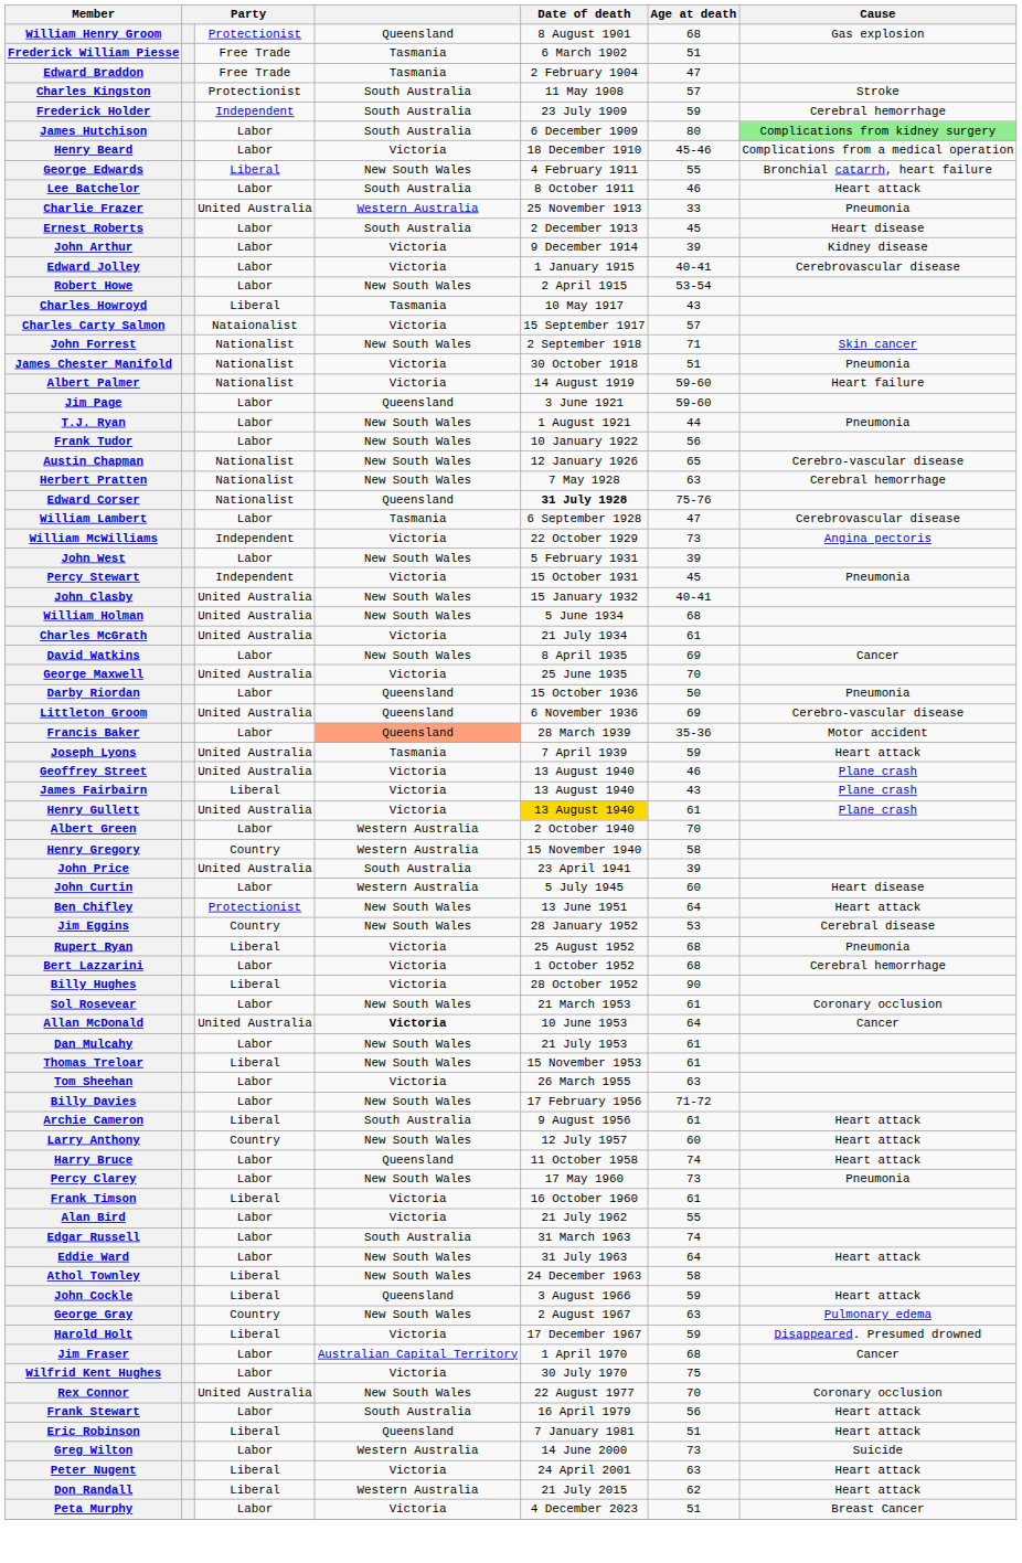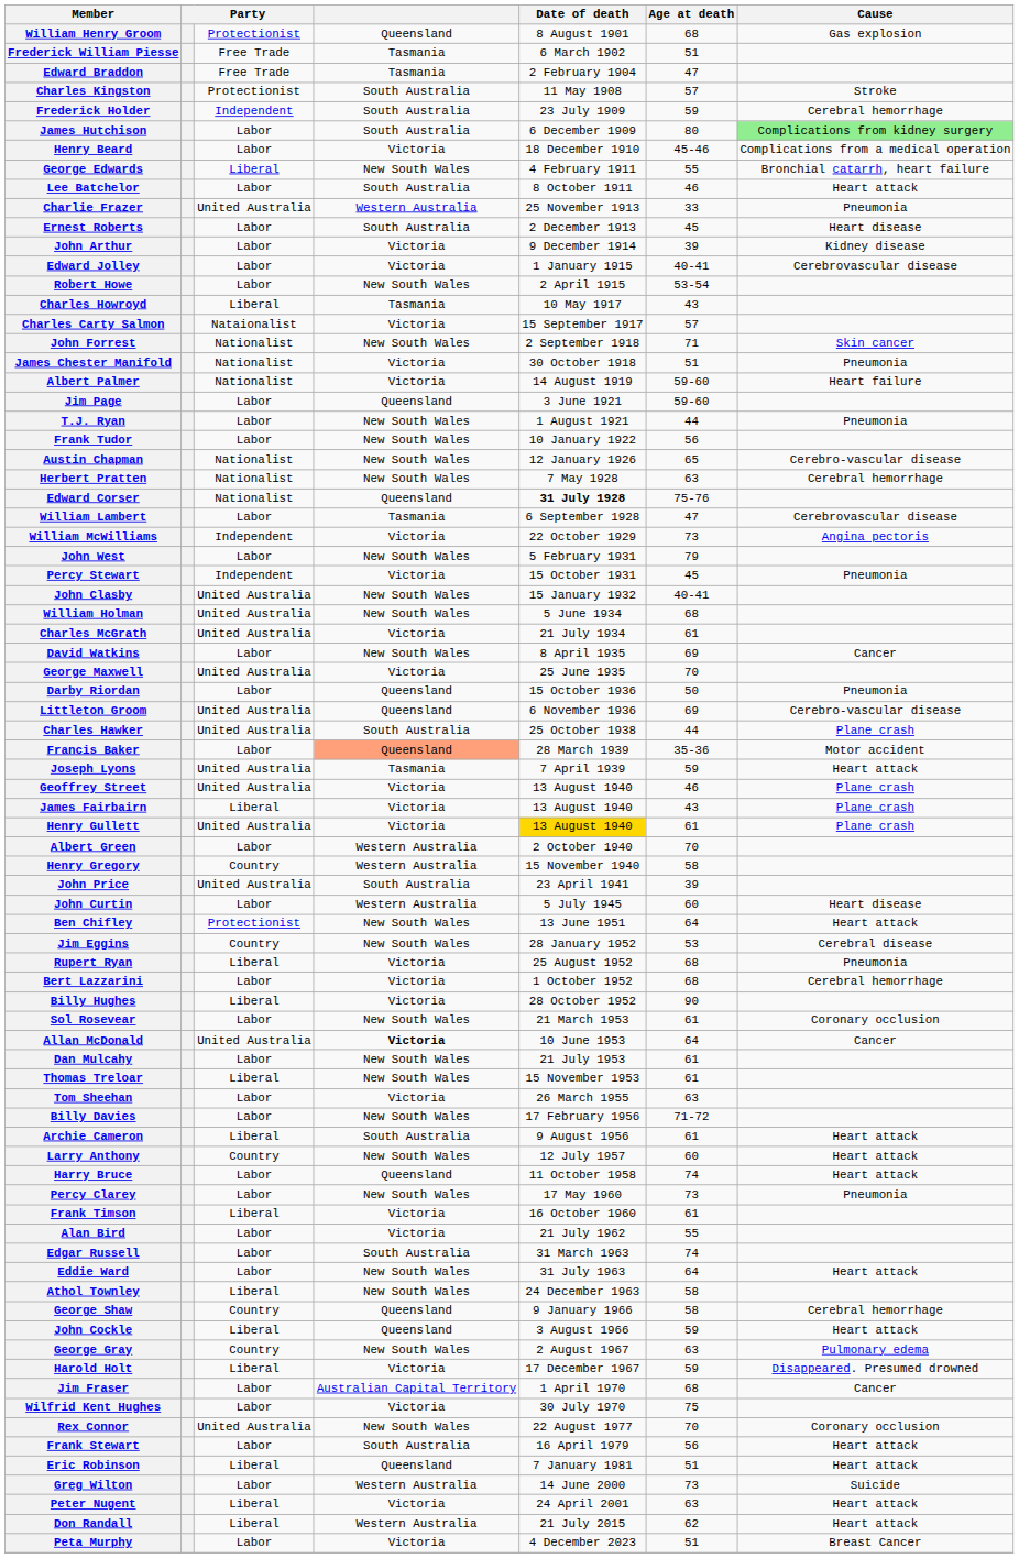John West | Age at death: 39 -> 79
+ row: Charles Hawker | United Australia | South Australia | 25 October 1938 | 44 | Plane crash
+ row: George Shaw | Country | Queensland | 9 January 1966 | 58 | Cerebral hemorrhage
